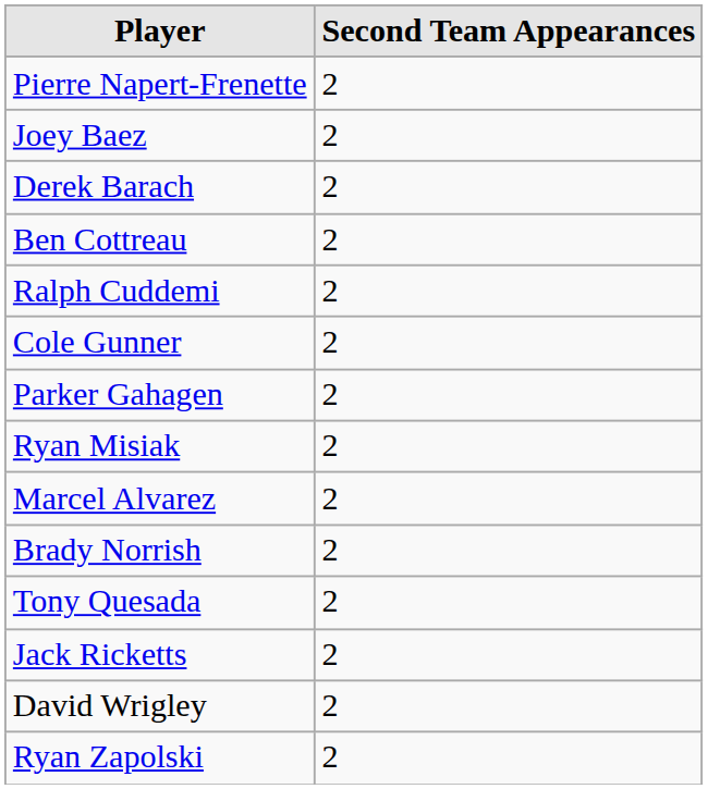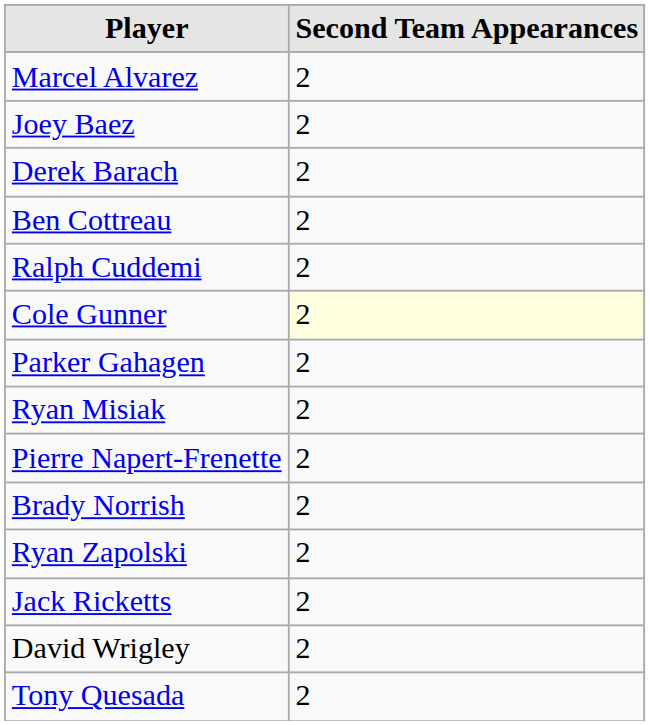rows swapped: Marcel Alvarez <-> Pierre Napert-Frenette
Cole Gunner | Second Team Appearances: no background -> lightyellow background
rows swapped: Tony Quesada <-> Ryan Zapolski
